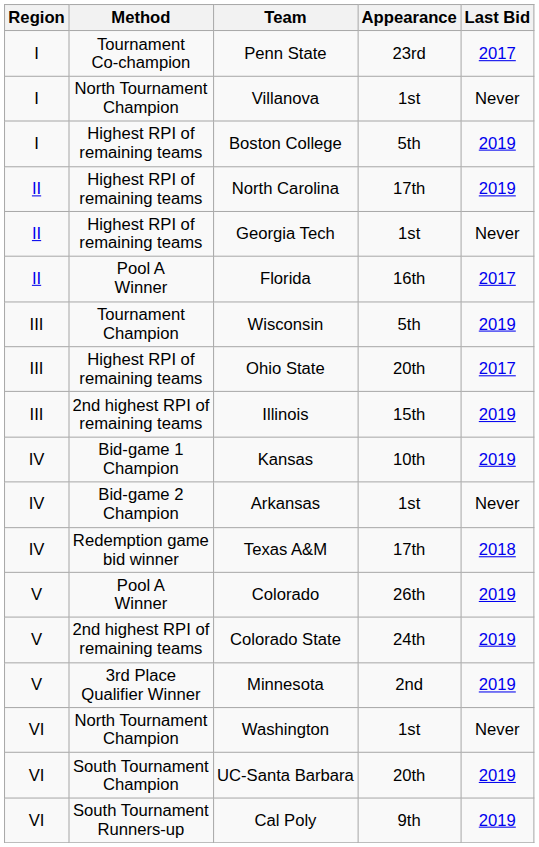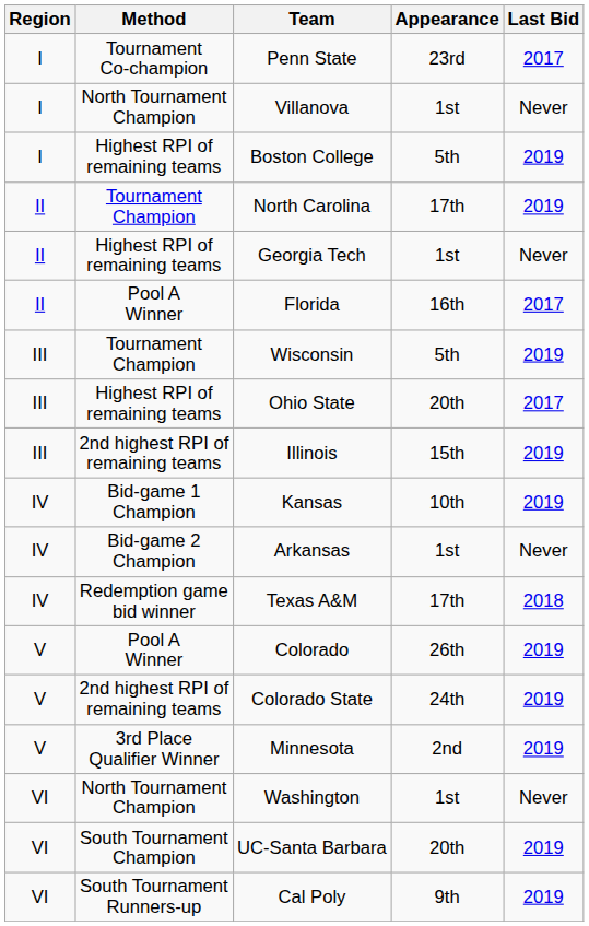North Carolina | Method: Highest RPI of remaining teams -> Tournament Champion
